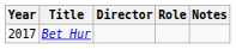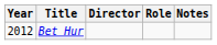Bet Hur | Year: 2017 -> 2012
